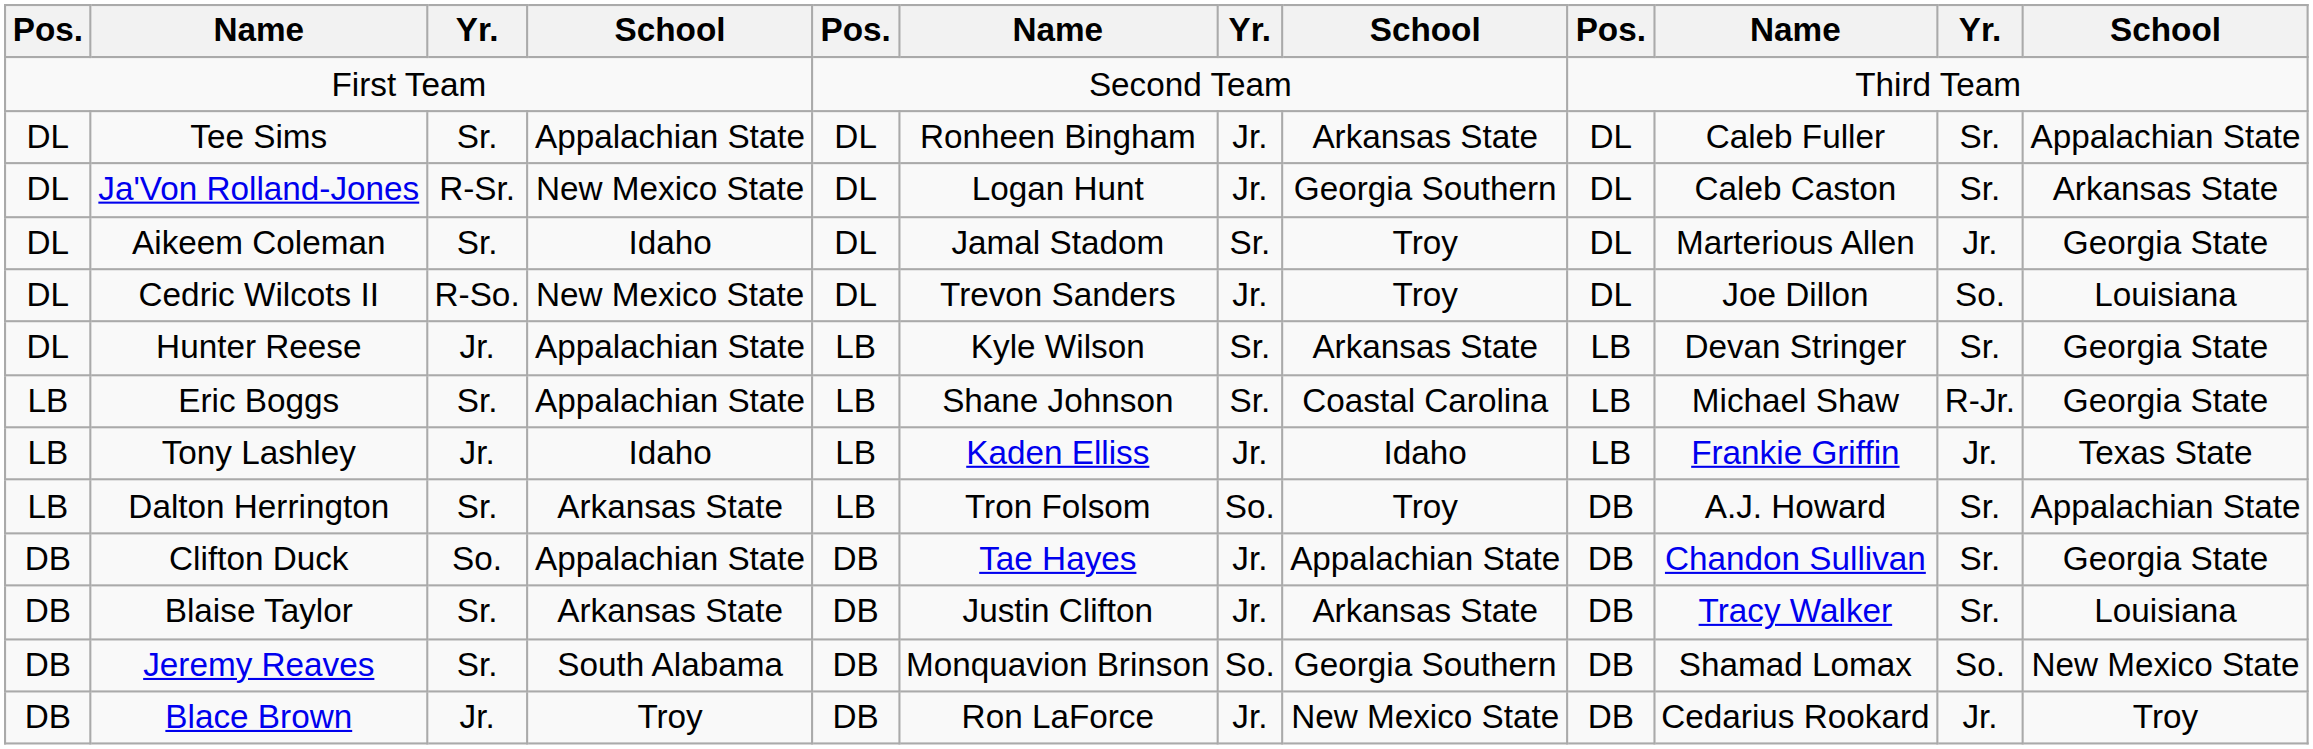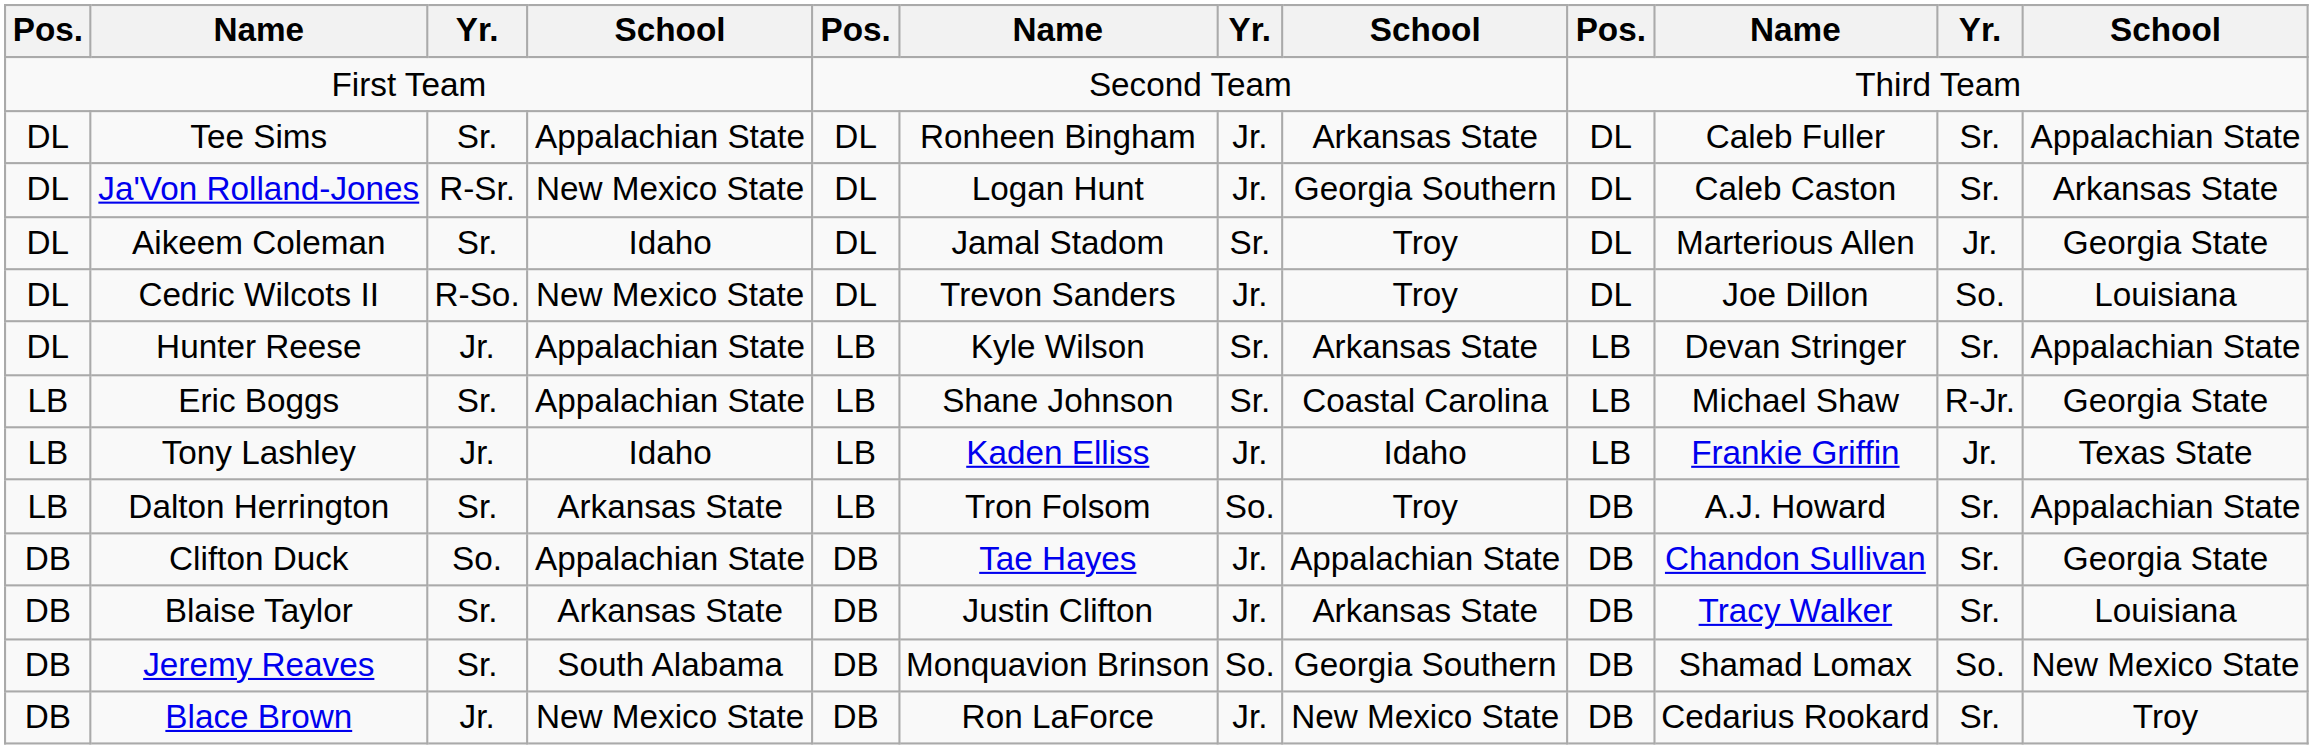Hunter Reese | column 12: Georgia State -> Appalachian State
Blace Brown | column 4: Troy -> New Mexico State
Blace Brown | column 11: Jr. -> Sr.
